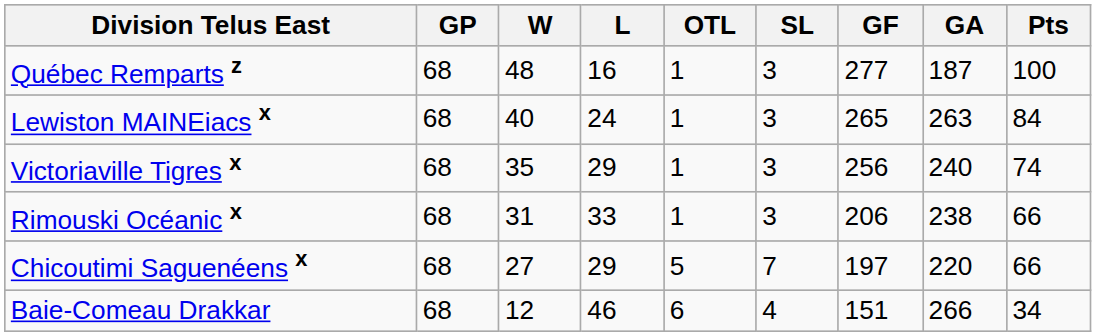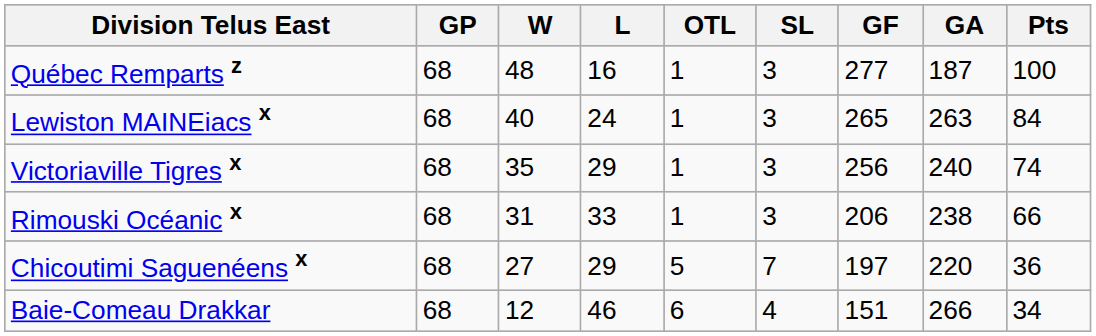Chicoutimi Saguenéens x | Pts: 66 -> 36
